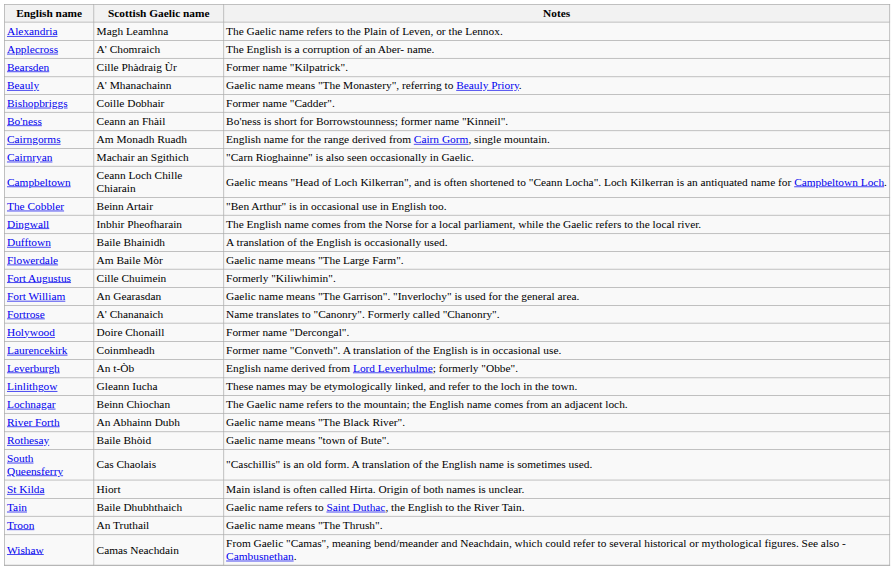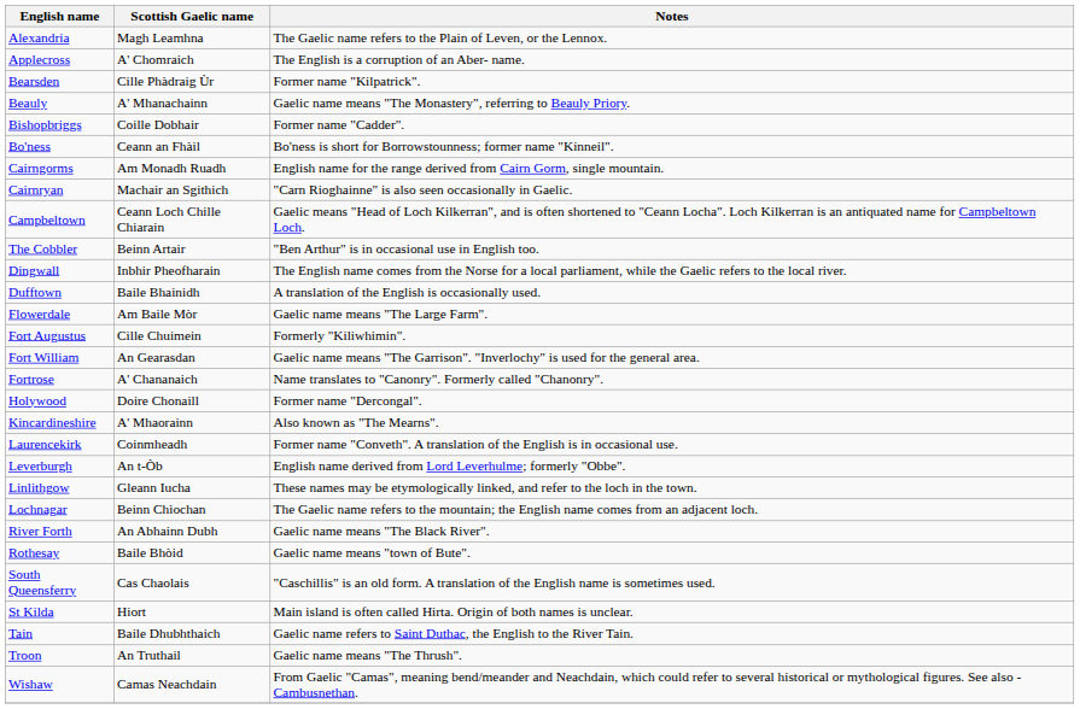+ row: Kincardineshire | A' Mhaorainn | Also known as "The Mearns".
